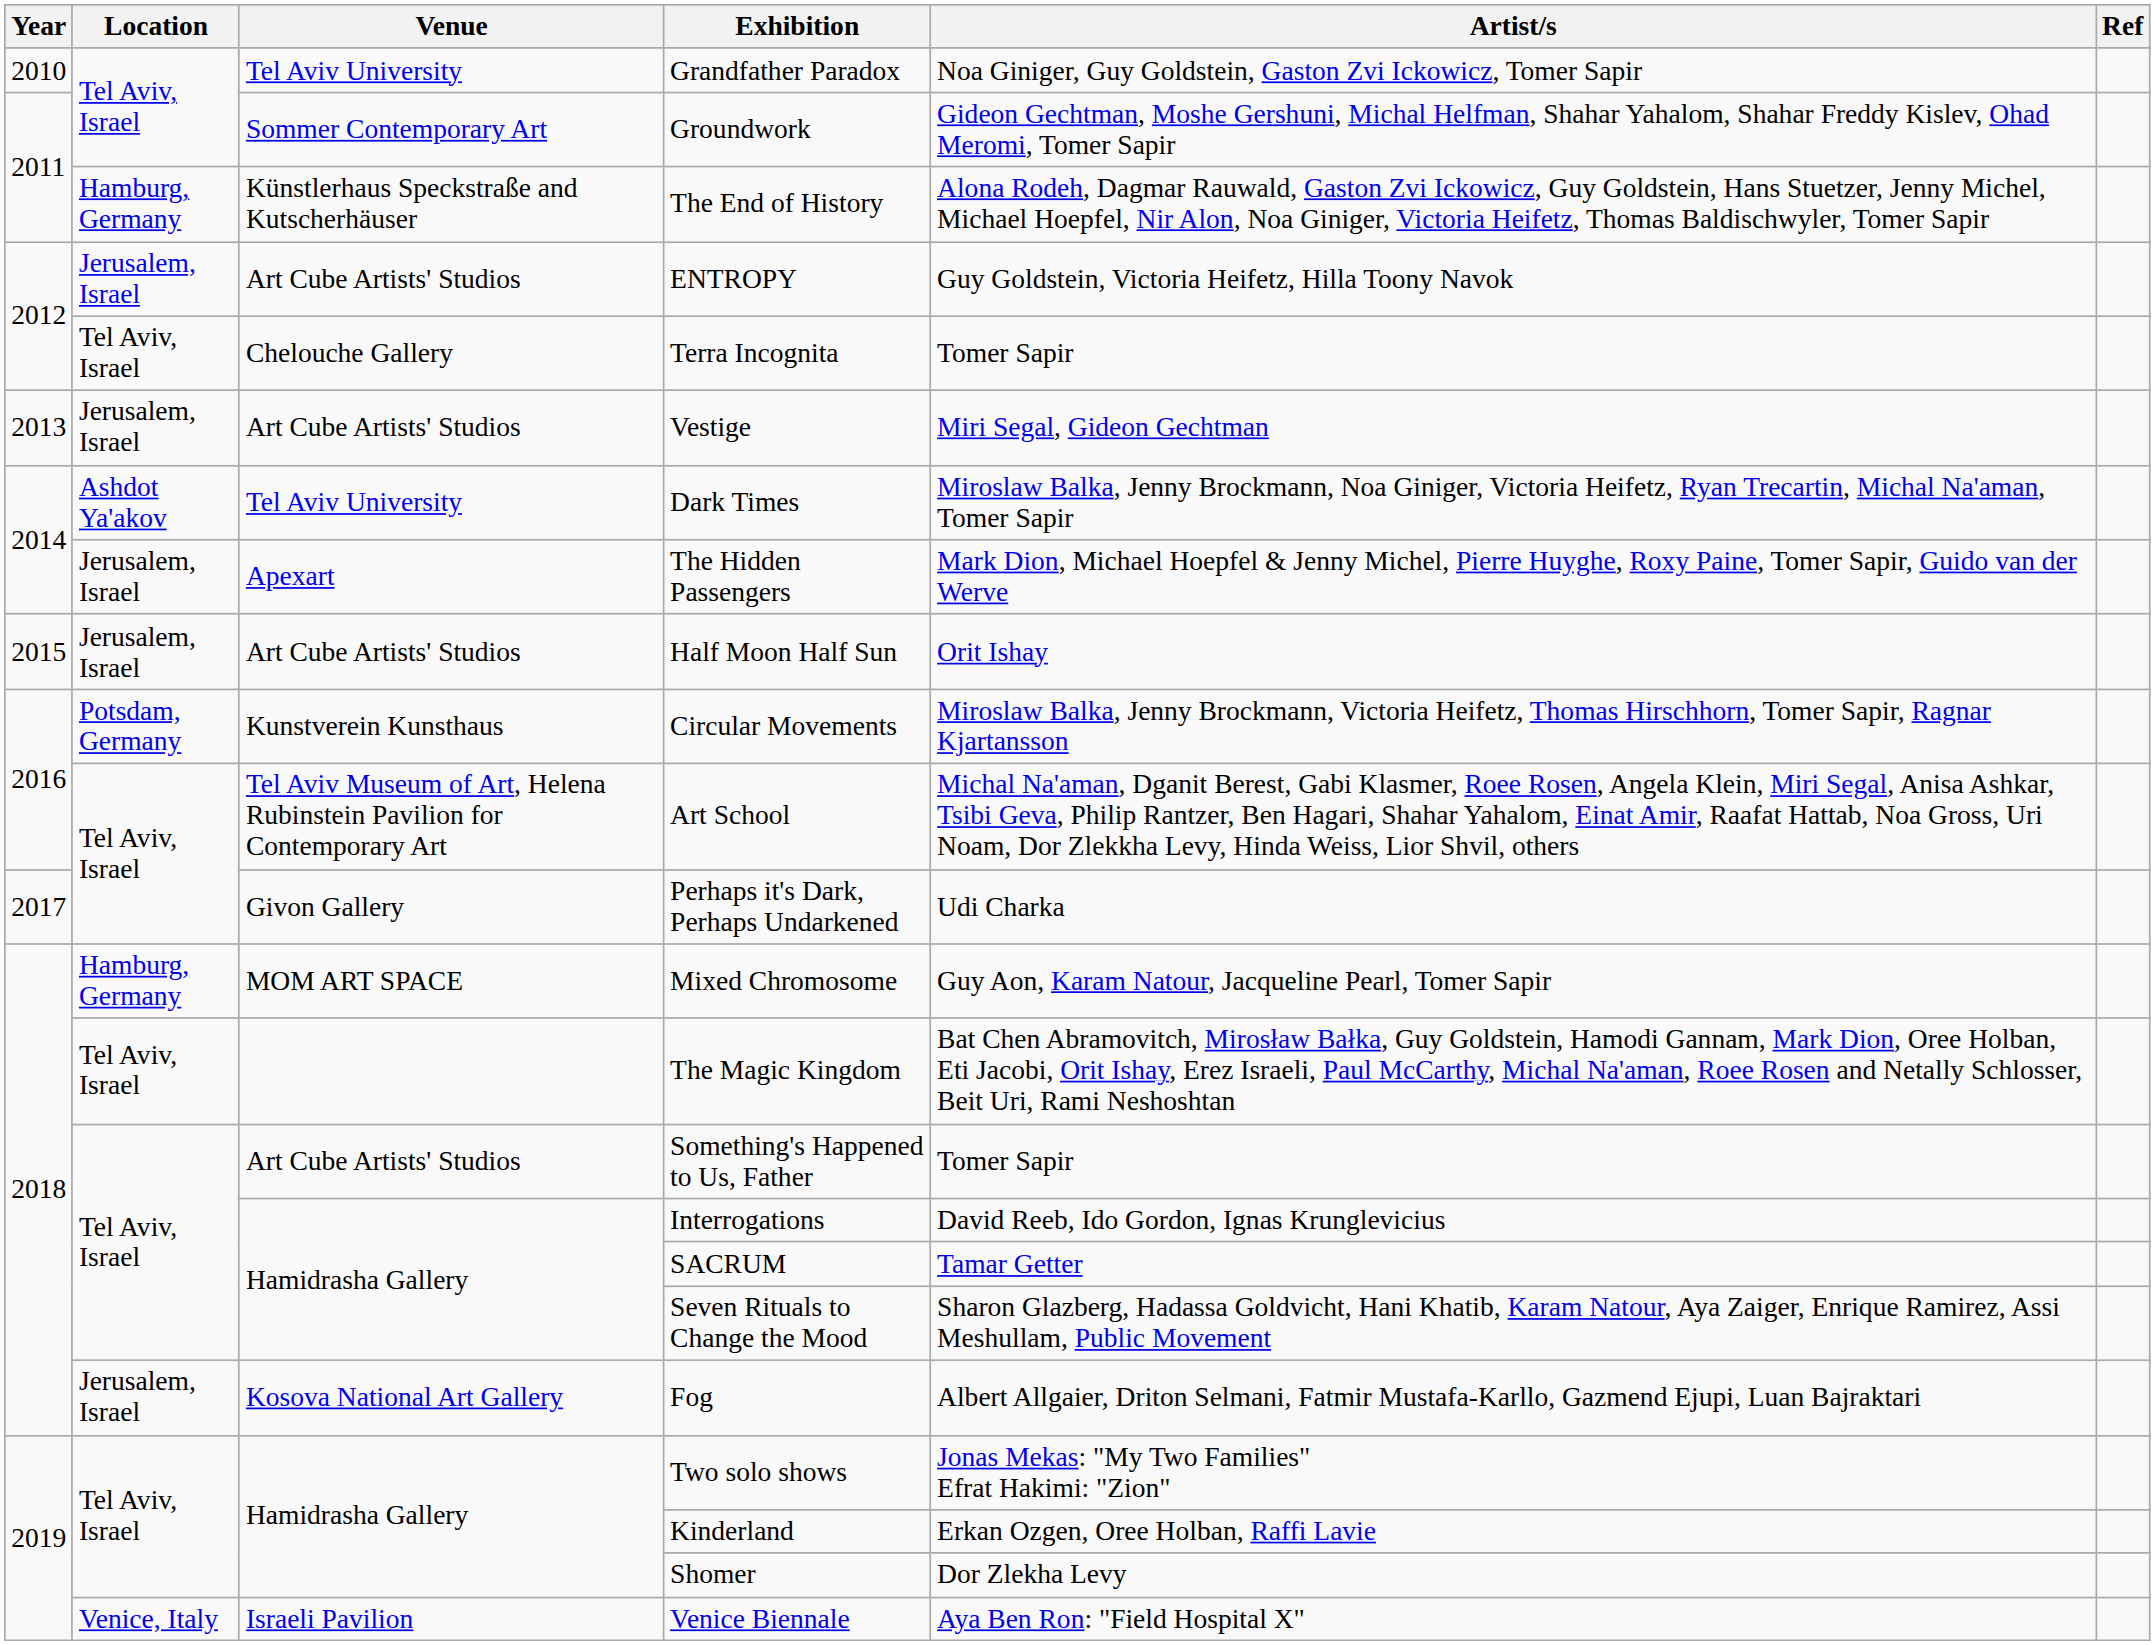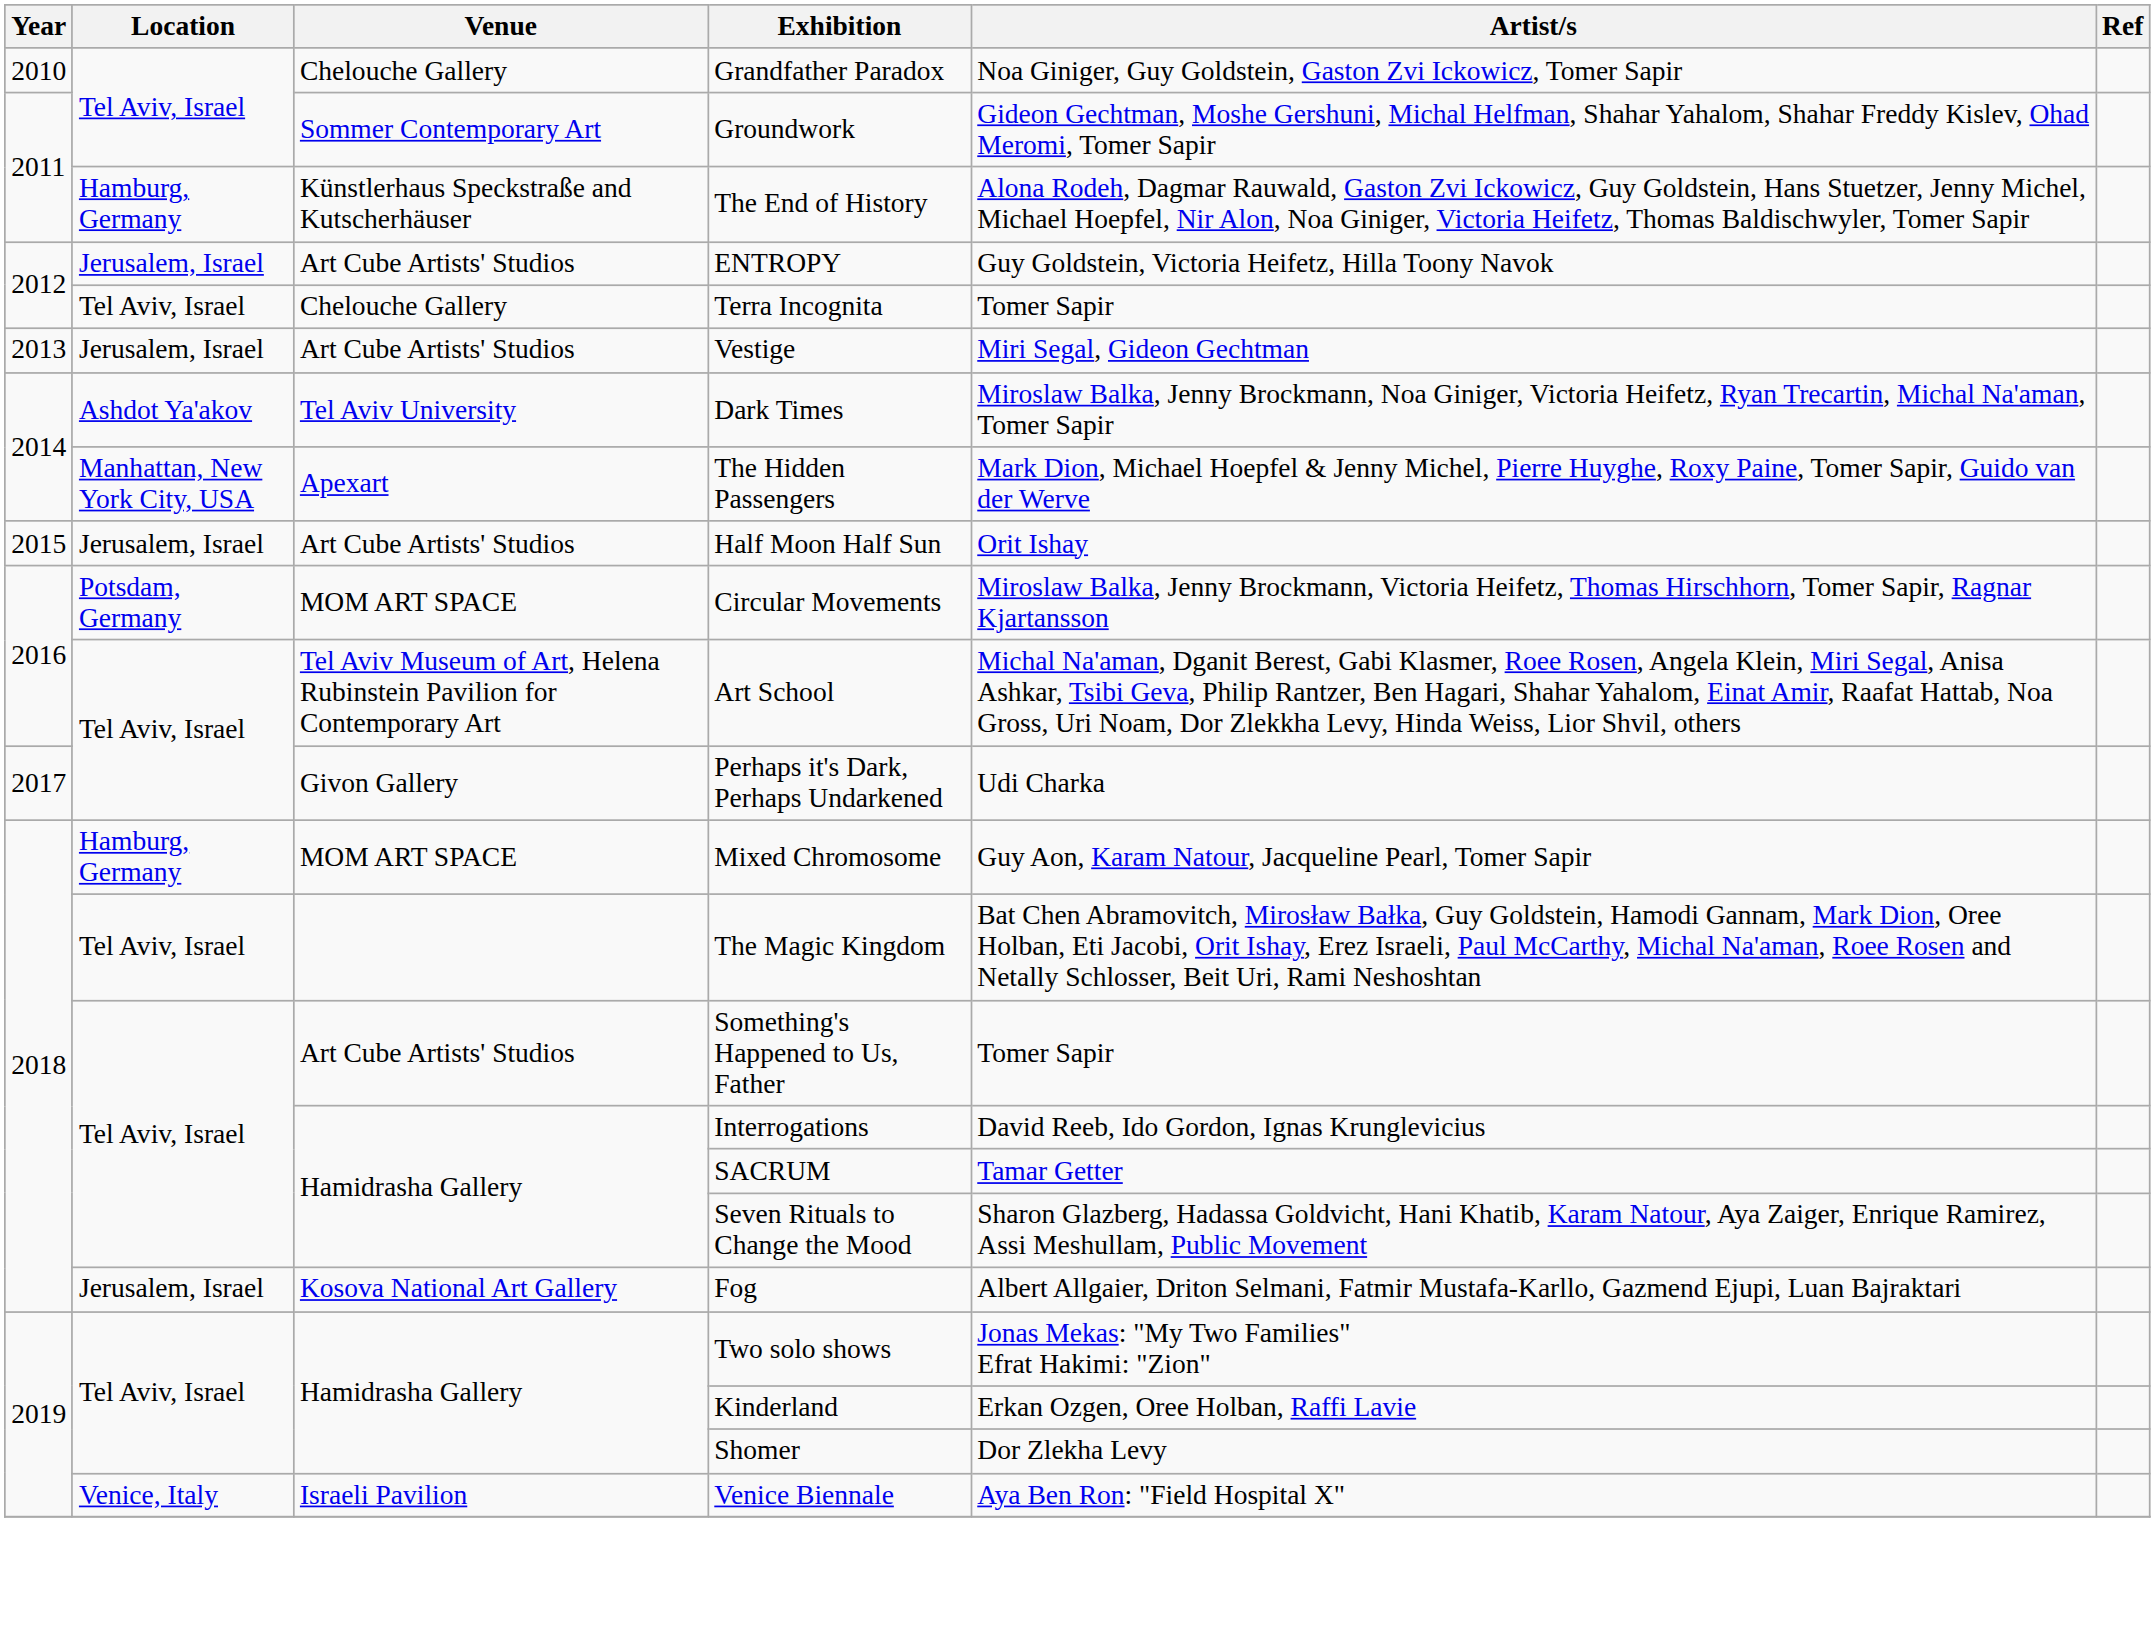Grandfather Paradox | Venue: Tel Aviv University -> Chelouche Gallery
The Hidden Passengers | Location: Jerusalem, Israel -> Manhattan, New York City, USA
Circular Movements | Venue: Kunstverein Kunsthaus -> MOM ART SPACE
